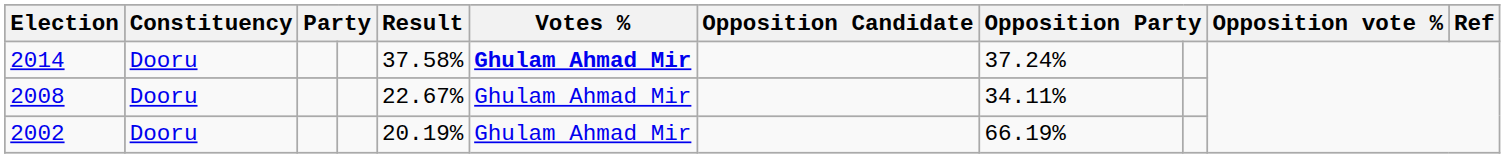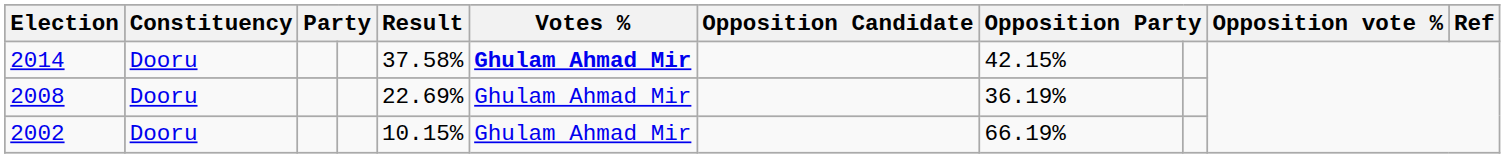2014 | column 8: 37.24% -> 42.15%
2008 | Result: 22.67% -> 22.69%
2008 | column 8: 34.11% -> 36.19%
2002 | Result: 20.19% -> 10.15%
